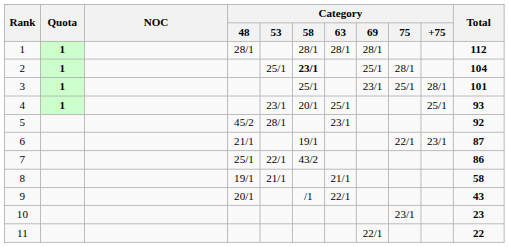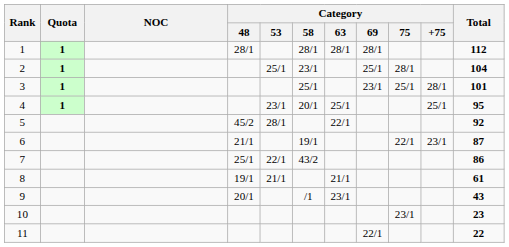2 | Category / 58: bold -> normal
4 | Total: 93 -> 95
5 | Category / 63: 23/1 -> 22/1
8 | Total: 58 -> 61
9 | Category / 63: 22/1 -> 23/1
